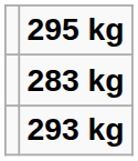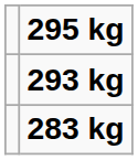rows swapped: 293 kg <-> 283 kg
